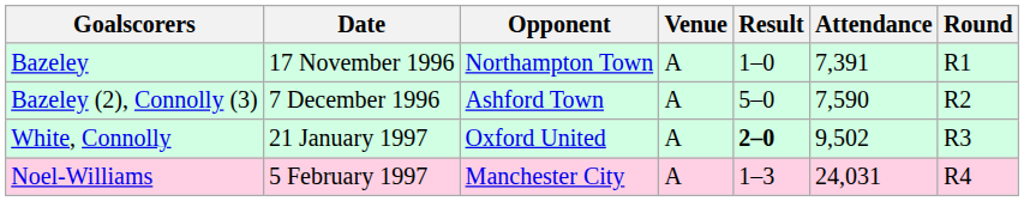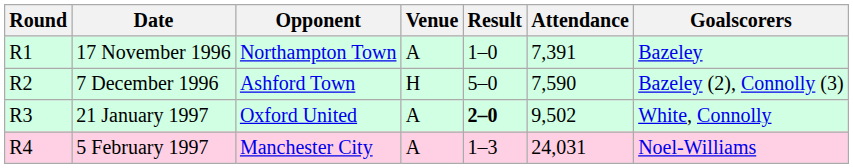columns swapped: Round <-> Goalscorers
7 December 1996 | Venue: A -> H
